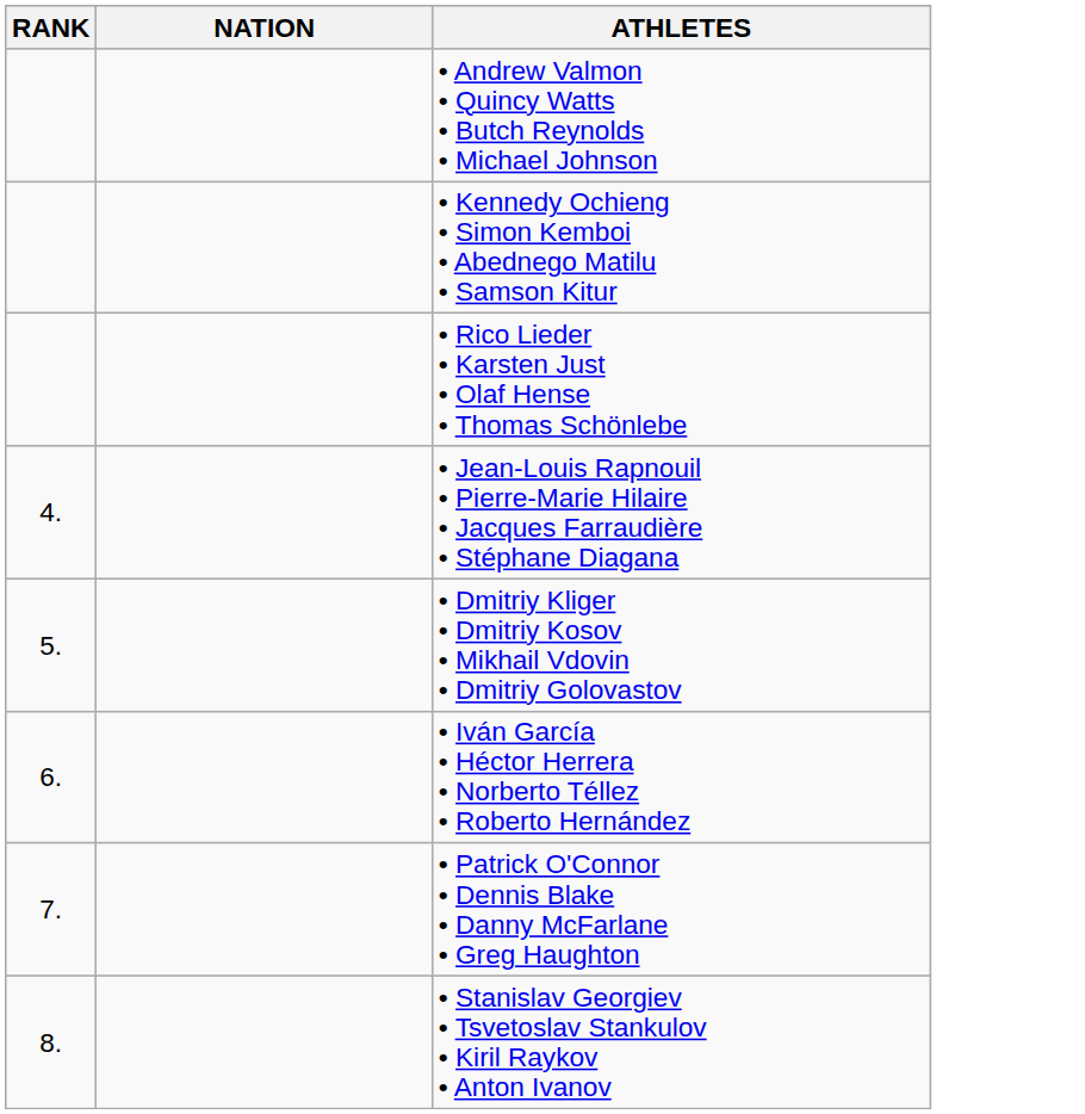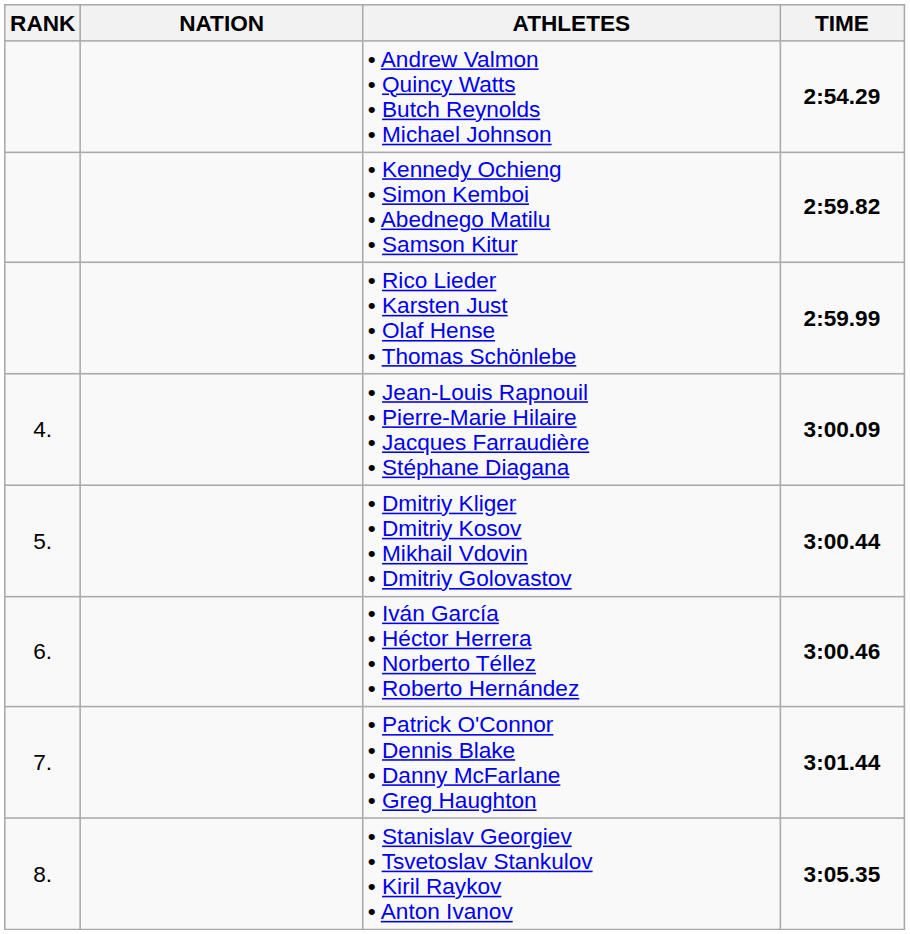+ column: TIME | 2:54.29 | 2:59.82 | 2:59.99 | 3:00.09 | 3:00.44 | 3:00.46 | 3:01.44 | 3:05.35
